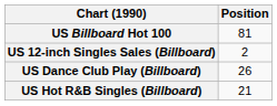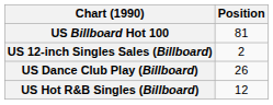US Hot R&B Singles (Billboard) | Position: 21 -> 12
